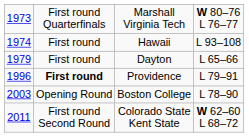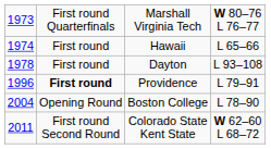Hawaii | column 4: L 93–108 -> L 65–66
Dayton | column 1: 1979 -> 1978
Dayton | column 4: L 65–66 -> L 93–108
Boston College | column 1: 2003 -> 2004
